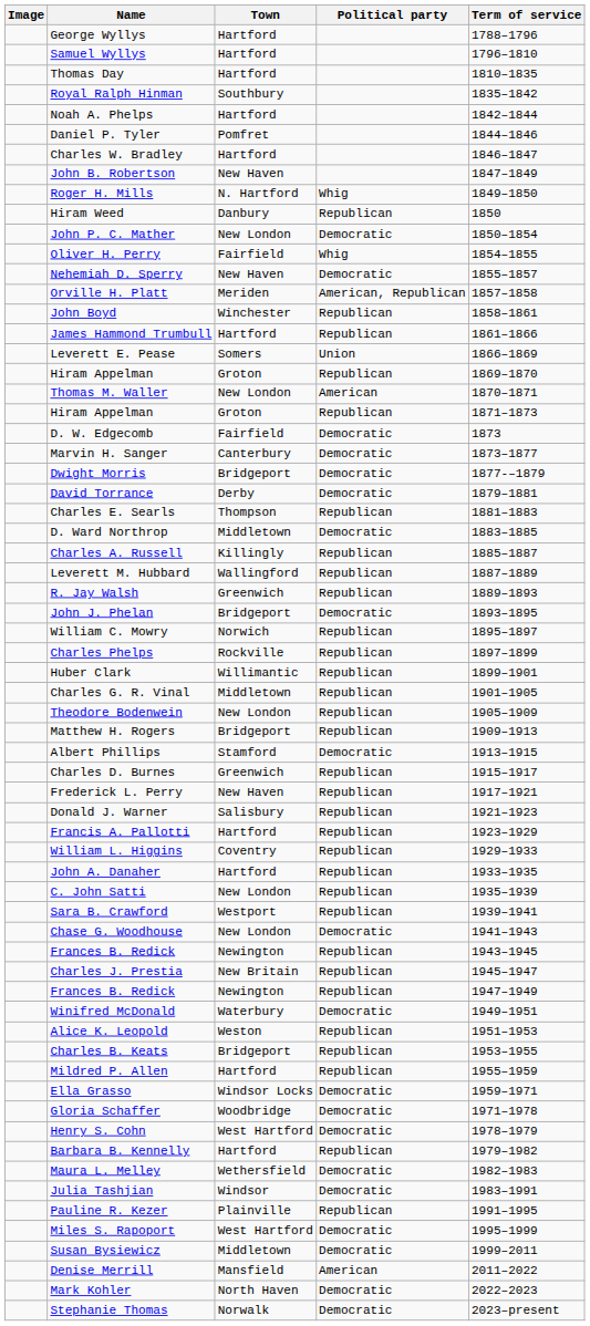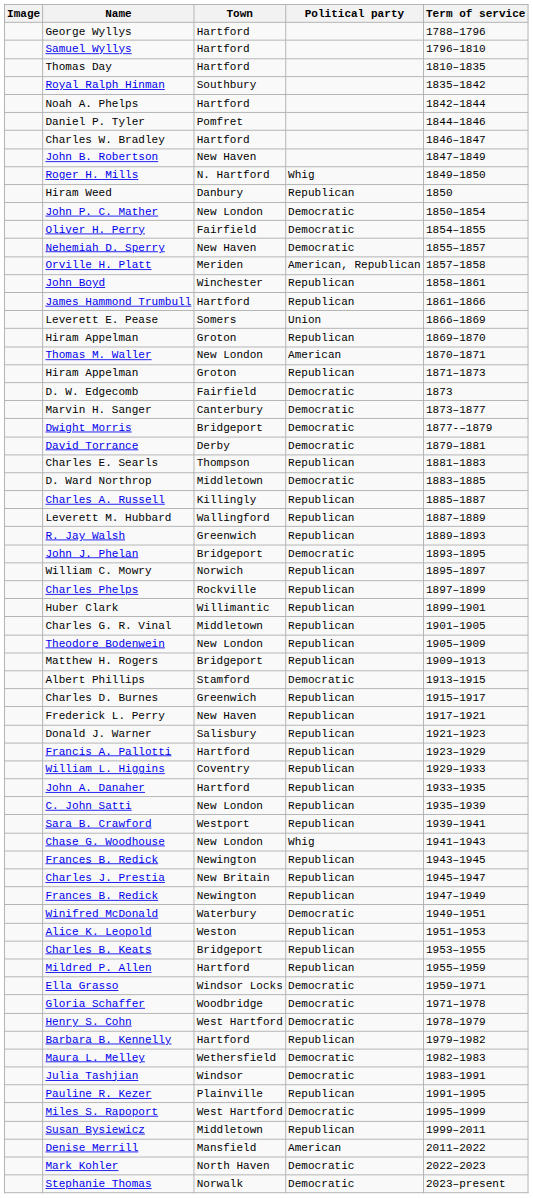Oliver H. Perry | Political party: Whig -> Democratic
Chase G. Woodhouse | Political party: Democratic -> Whig
Susan Bysiewicz | Political party: Democratic -> Republican
